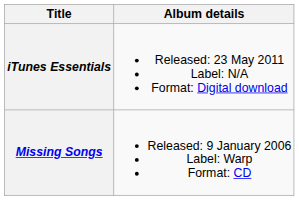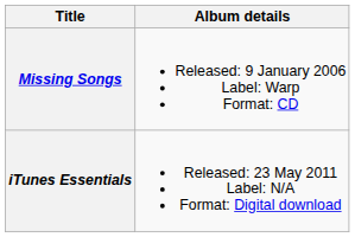rows swapped: Missing Songs <-> iTunes Essentials
